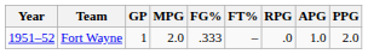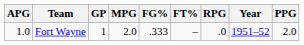columns swapped: Year <-> APG
